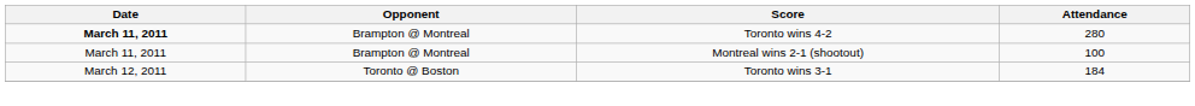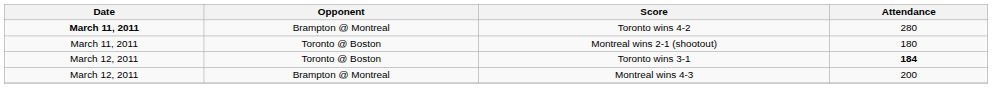Montreal wins 2-1 (shootout) | Opponent: Brampton @ Montreal -> Toronto @ Boston
Montreal wins 2-1 (shootout) | Attendance: 100 -> 180
Toronto wins 3-1 | Attendance: normal -> bold
+ row: March 12, 2011 | Brampton @ Montreal | Montreal wins 4-3 | 200
